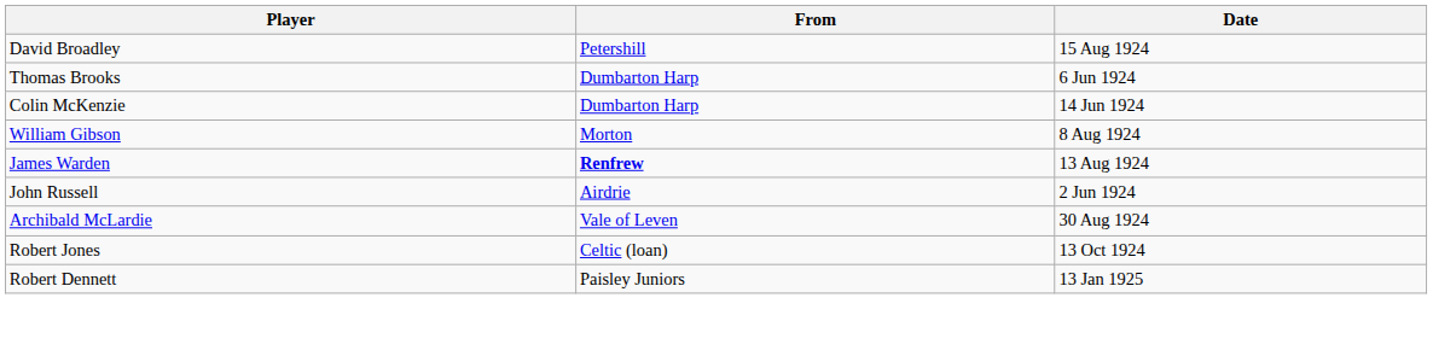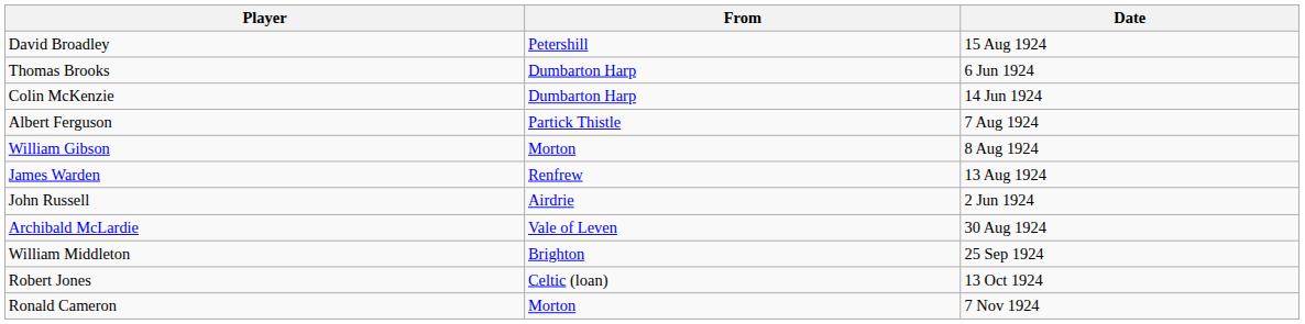+ row: Albert Ferguson | Partick Thistle | 7 Aug 1924
James Warden | From: bold -> normal
+ row: William Middleton | Brighton | 25 Sep 1924
+ row: Ronald Cameron | Morton | 7 Nov 1924
- row: Robert Dennett | Paisley Juniors | 13 Jan 1925
